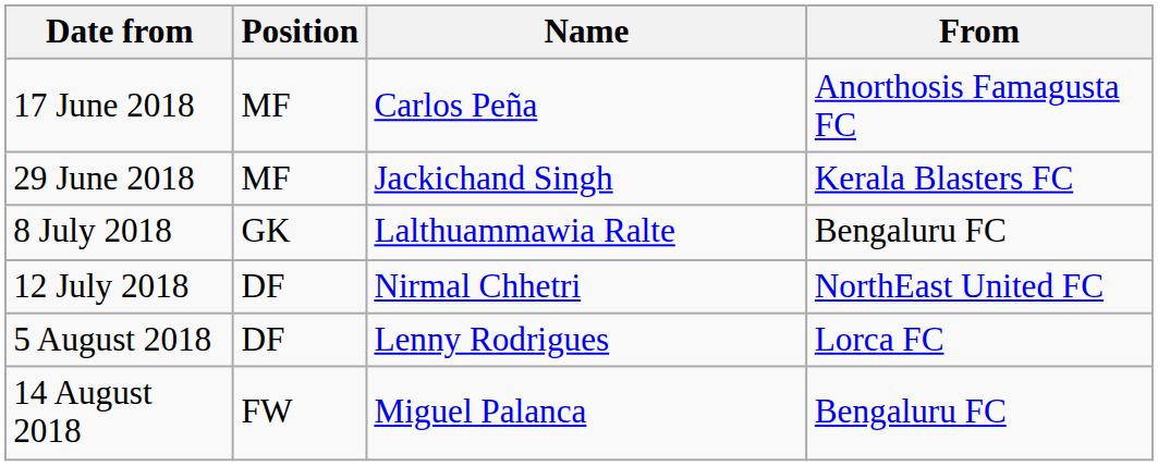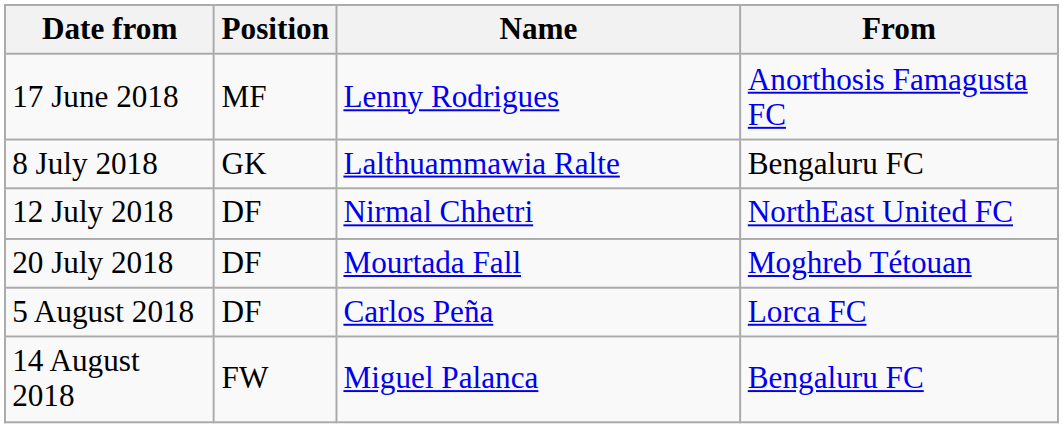17 June 2018 | Name: Carlos Peña -> Lenny Rodrigues
- row: 29 June 2018 | MF | Jackichand Singh | Kerala Blasters FC
+ row: 20 July 2018 | DF | Mourtada Fall | Moghreb Tétouan
5 August 2018 | Name: Lenny Rodrigues -> Carlos Peña
